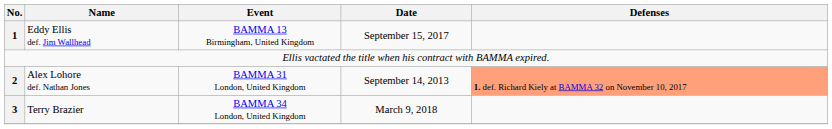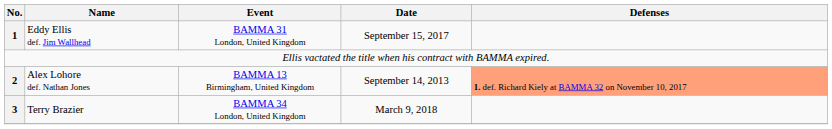Eddy Ellis def. Jim Wallhead | Event: BAMMA 13 Birmingham, United Kingdom -> BAMMA 31 London, United Kingdom
Alex Lohore def. Nathan Jones | Event: BAMMA 31 London, United Kingdom -> BAMMA 13 Birmingham, United Kingdom
